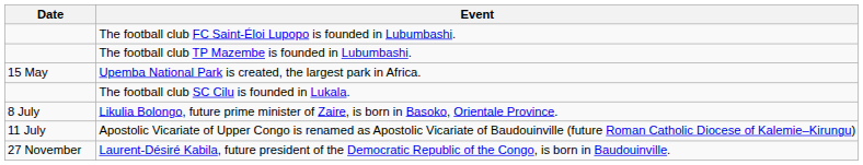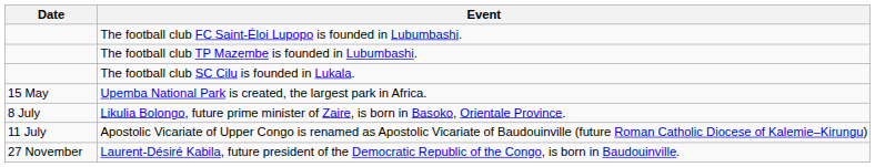rows swapped: The football club SC Cilu is founded in Lukala. <-> Upemba National Park is created, the largest park in Africa.
